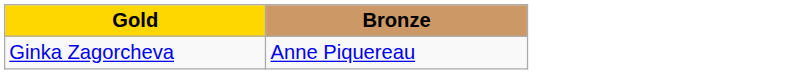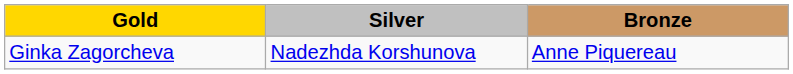+ column: Silver | Nadezhda Korshunova
